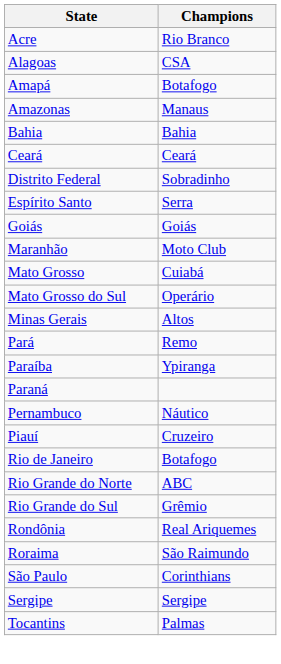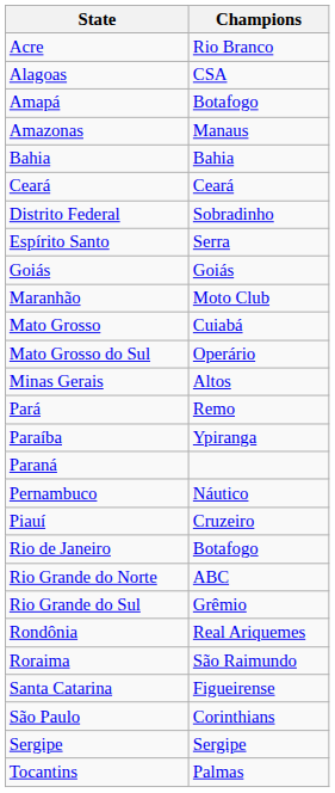+ row: Santa Catarina | Figueirense
